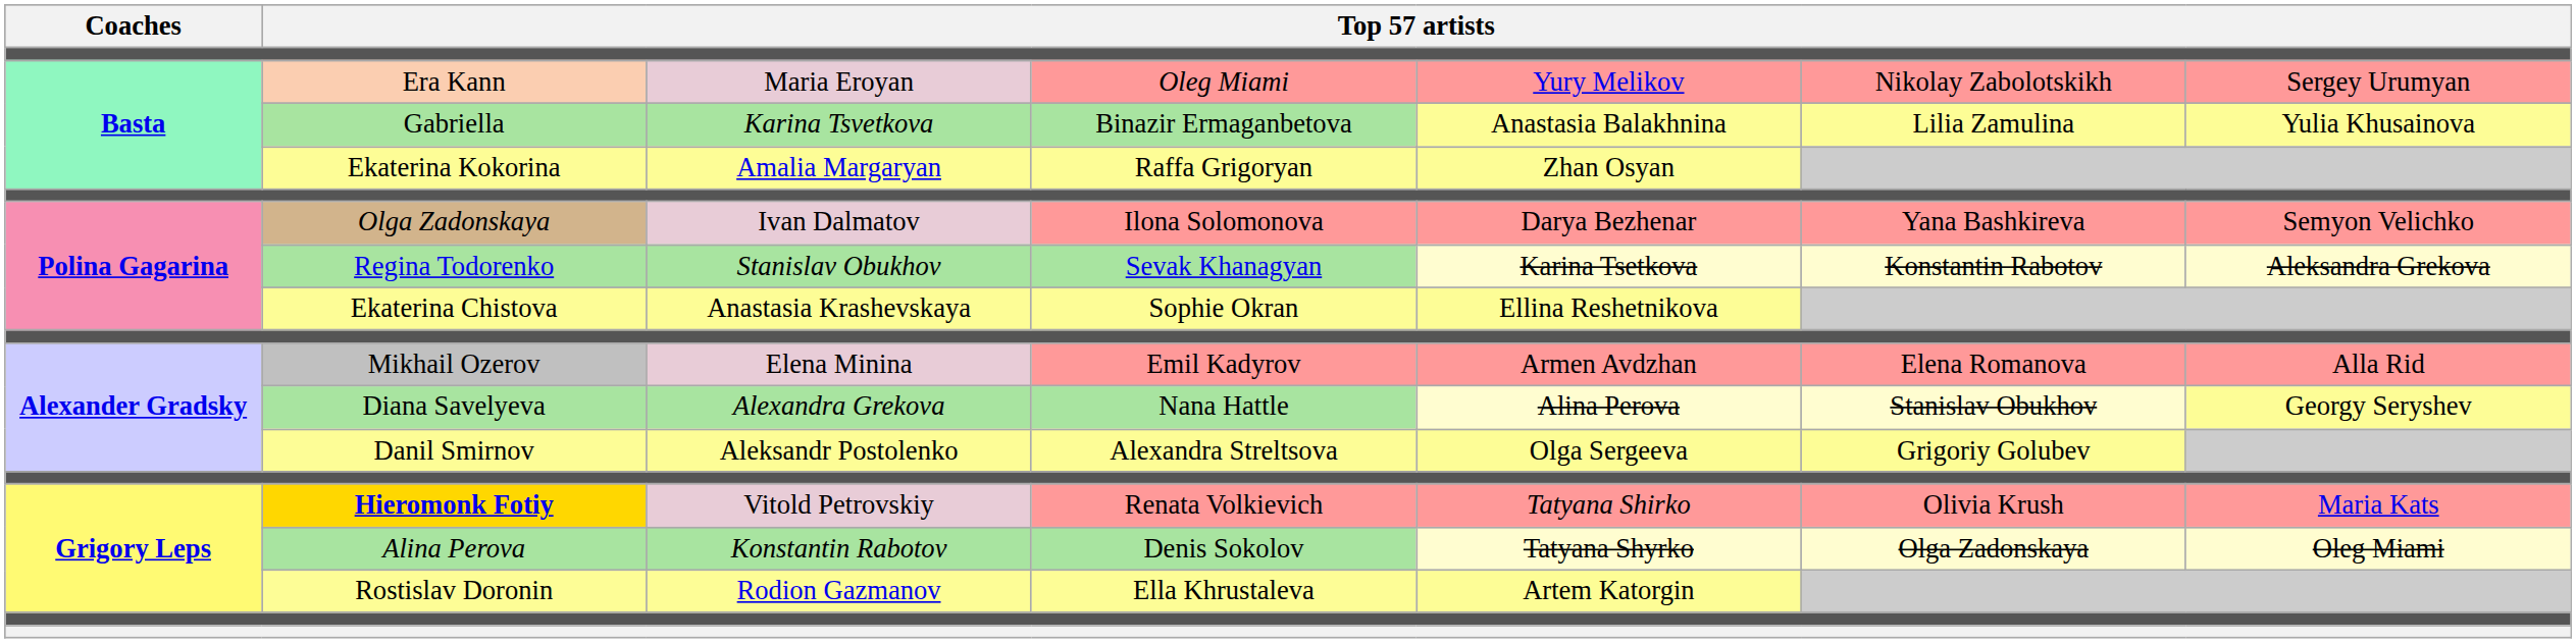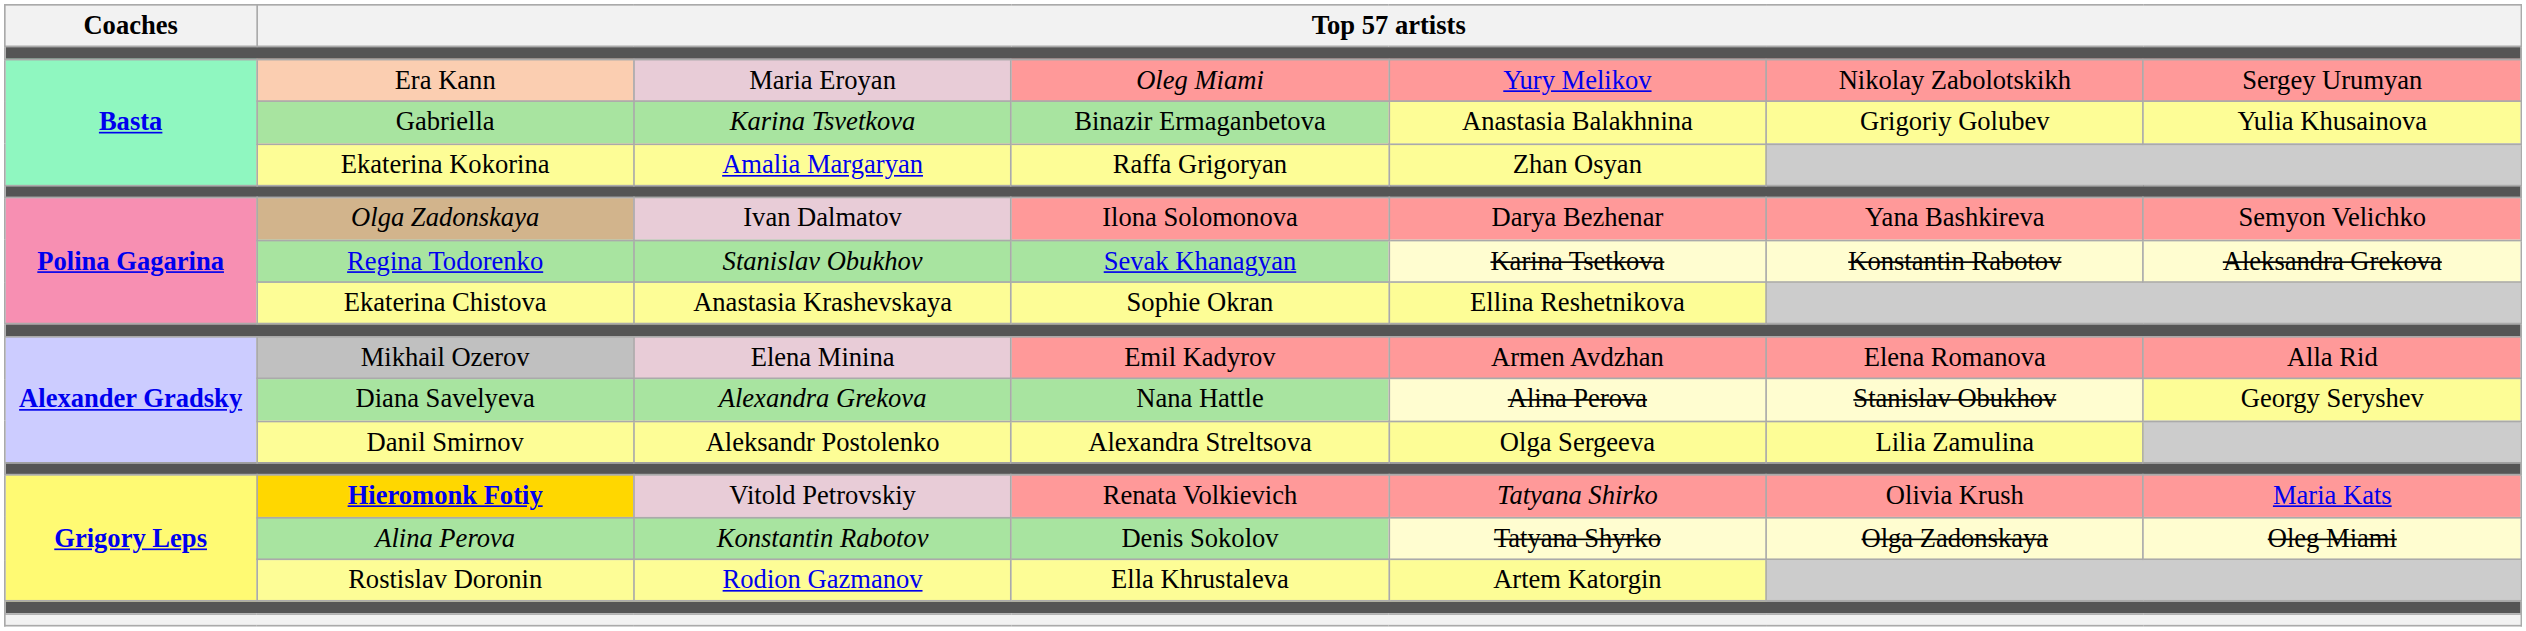Gabriella | column 6: Lilia Zamulina -> Grigoriy Golubev
Danil Smirnov | column 6: Grigoriy Golubev -> Lilia Zamulina
